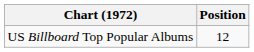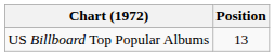US Billboard Top Popular Albums | Position: 12 -> 13
